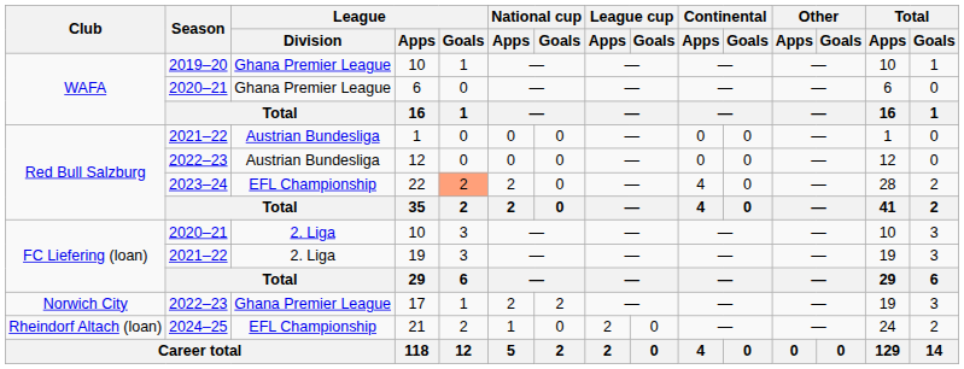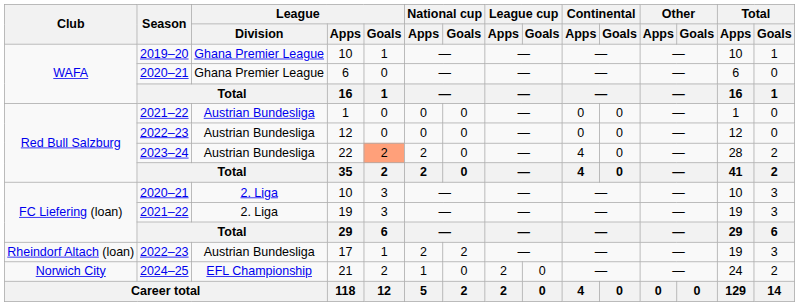22 | League / Division: EFL Championship -> Austrian Bundesliga
17 | Club: Norwich City -> Rheindorf Altach (loan)
17 | League / Division: Ghana Premier League -> Austrian Bundesliga
21 | Club: Rheindorf Altach (loan) -> Norwich City
